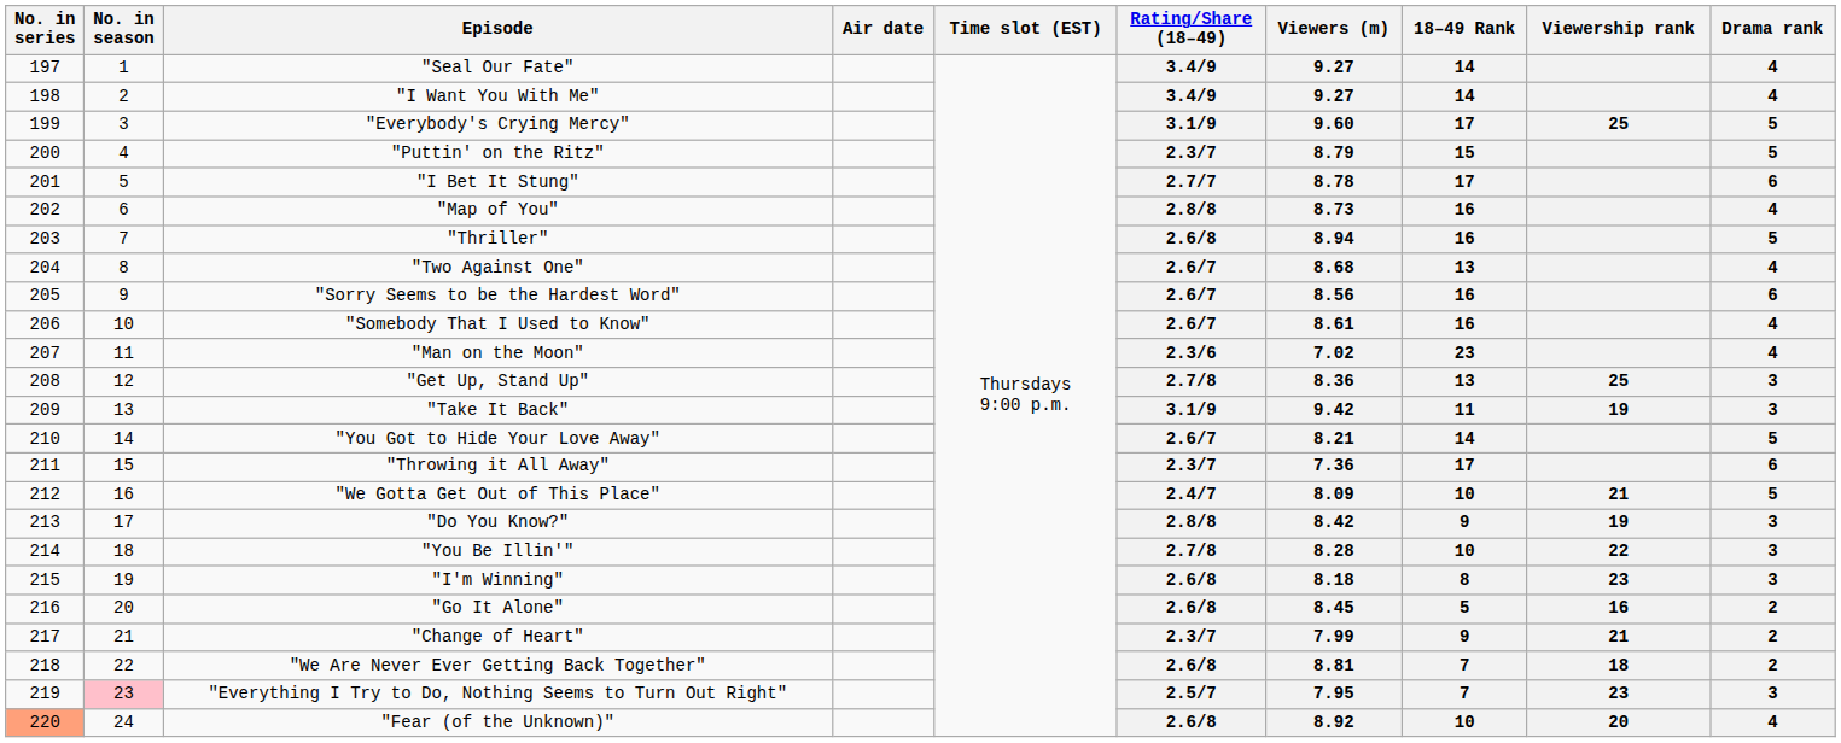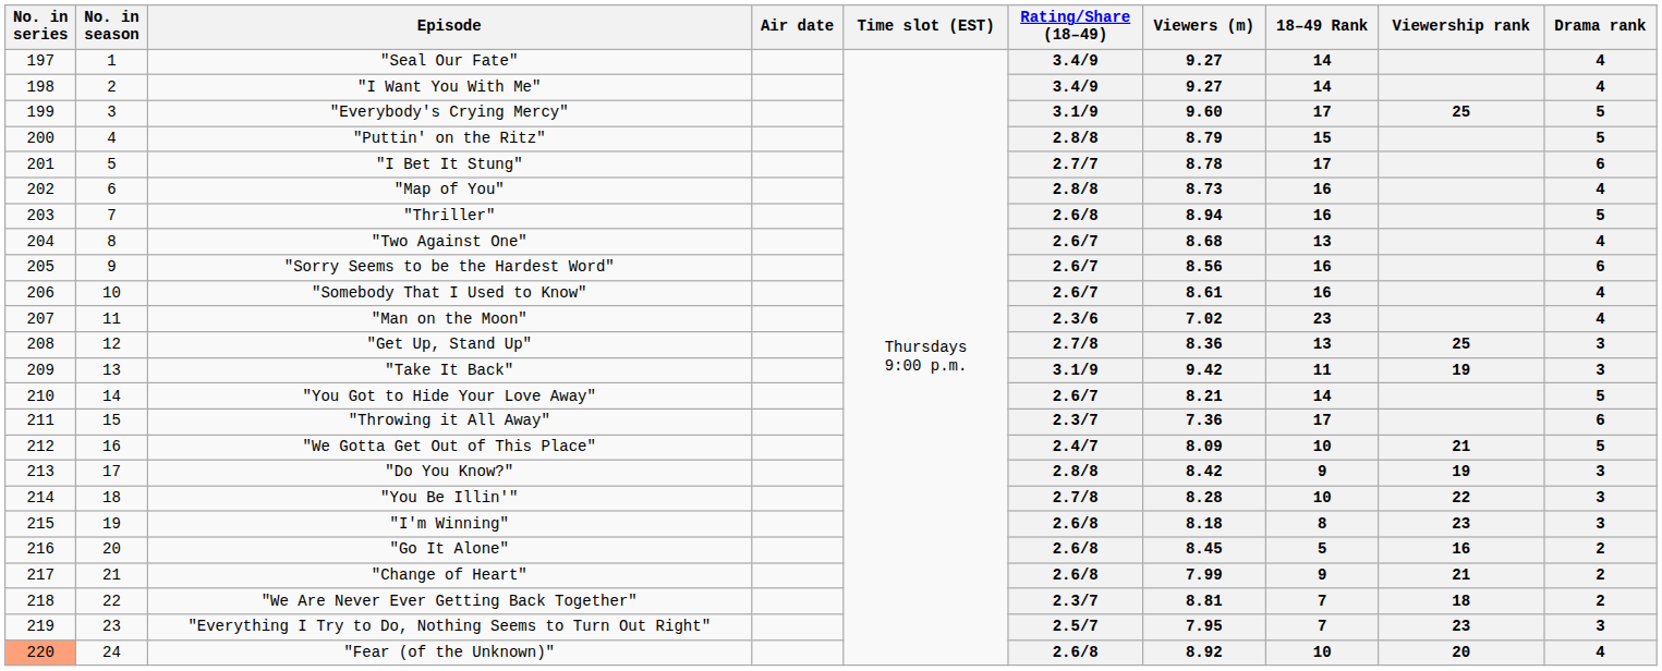"Puttin' on the Ritz" | Rating/Share (18–49): 2.3/7 -> 2.8/8
"Change of Heart" | Rating/Share (18–49): 2.3/7 -> 2.6/8
"We Are Never Ever Getting Back Together" | Rating/Share (18–49): 2.6/8 -> 2.3/7
"Everything I Try to Do, Nothing Seems to Turn Out Right" | No. in season: pink background -> no background
